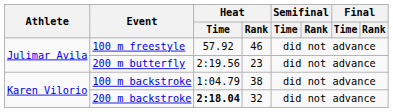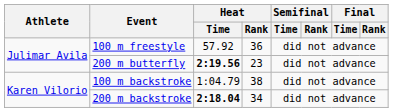100 m freestyle | Heat / Rank: 46 -> 36
200 m butterfly | Heat / Time: normal -> bold
200 m backstroke | Heat / Rank: 32 -> 34
